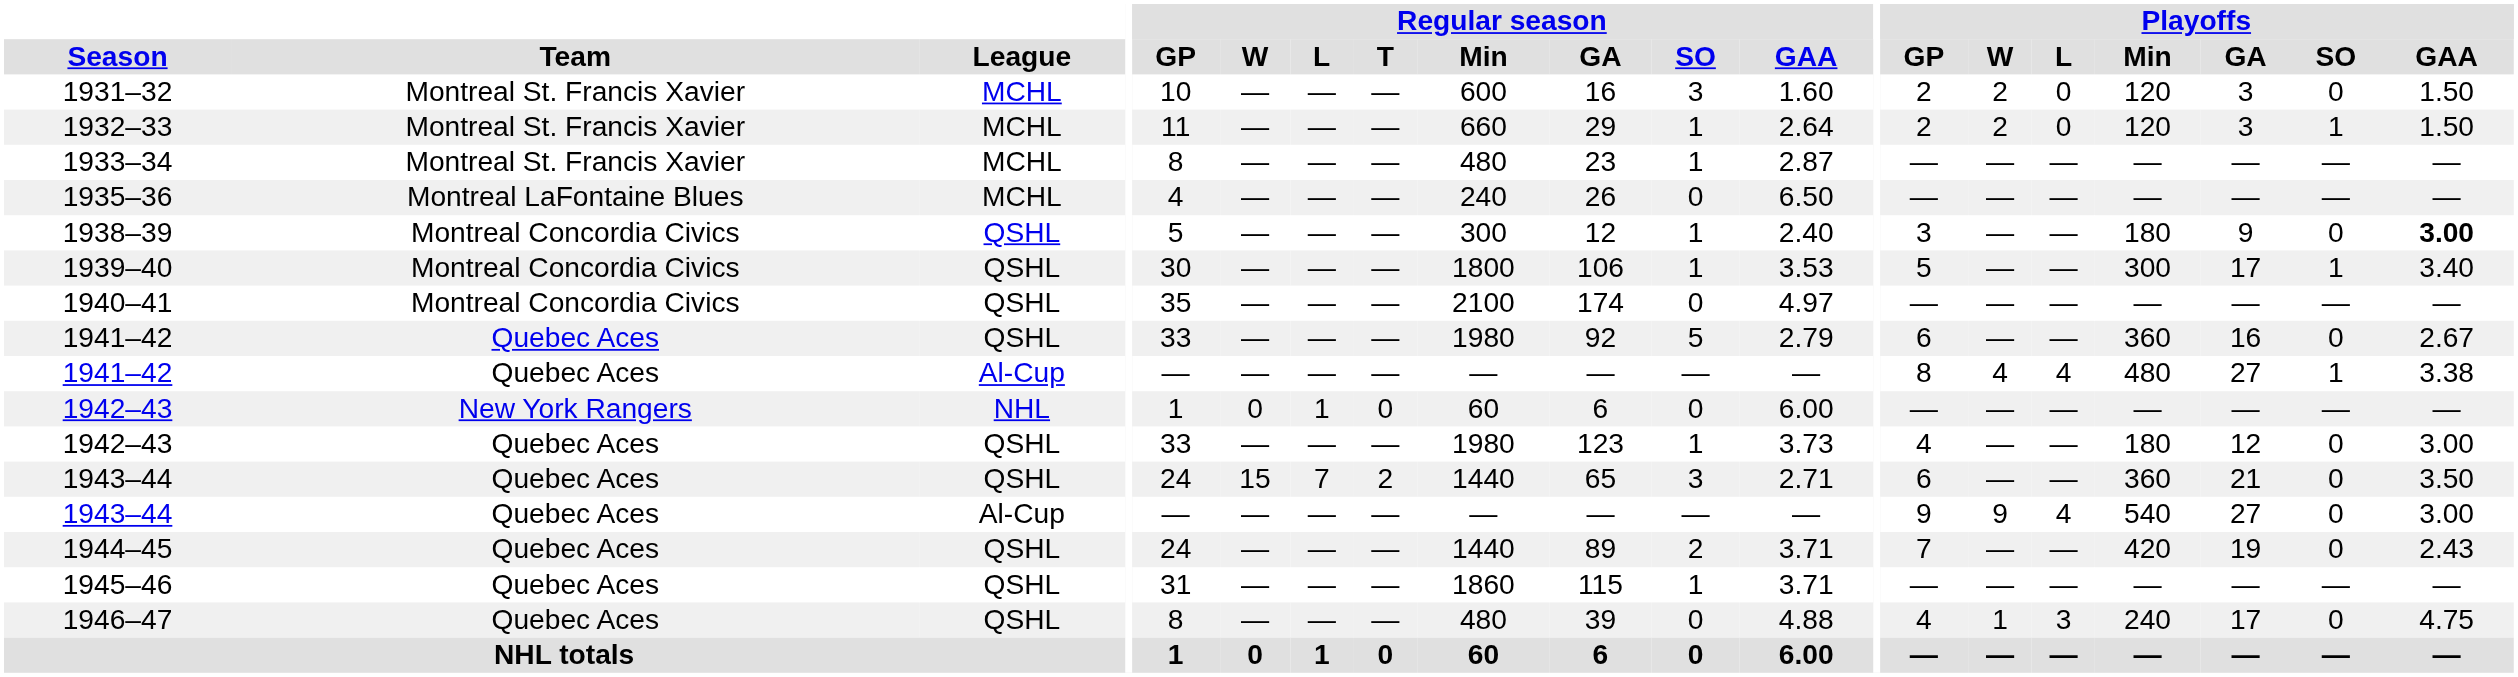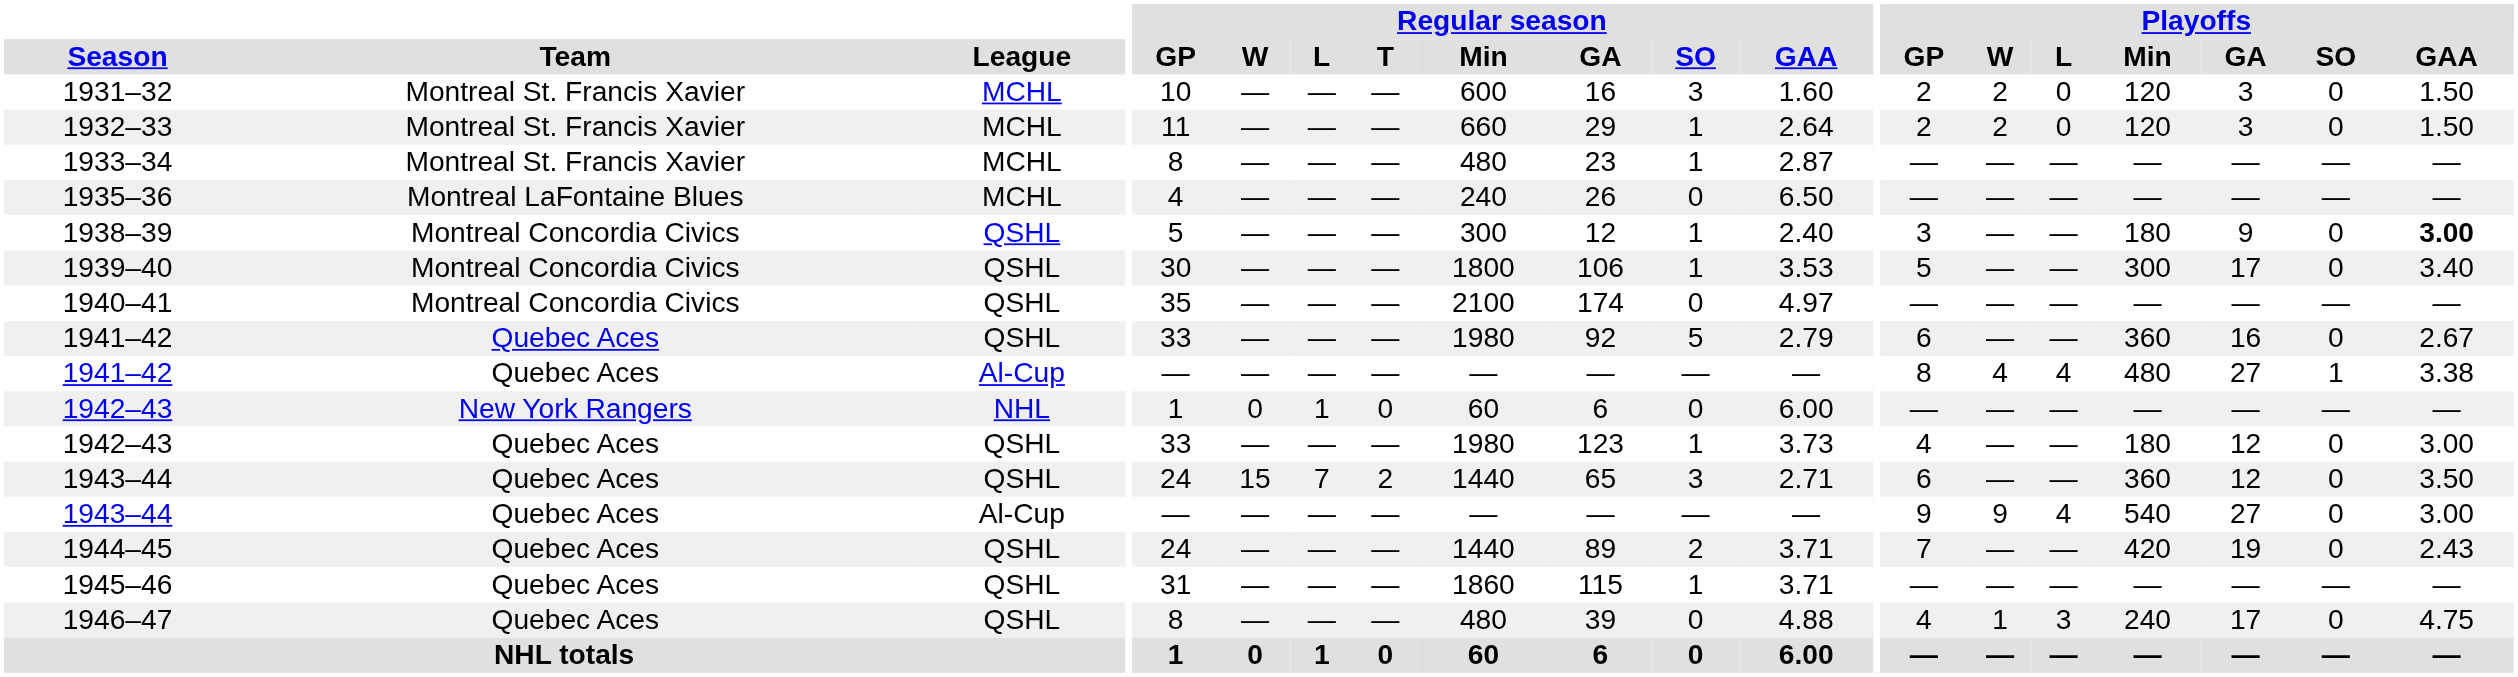1932–33 | Playoffs / SO: 1 -> 0
1939–40 | Playoffs / SO: 1 -> 0
1943–44 / QSHL | Playoffs / GA: 21 -> 12
